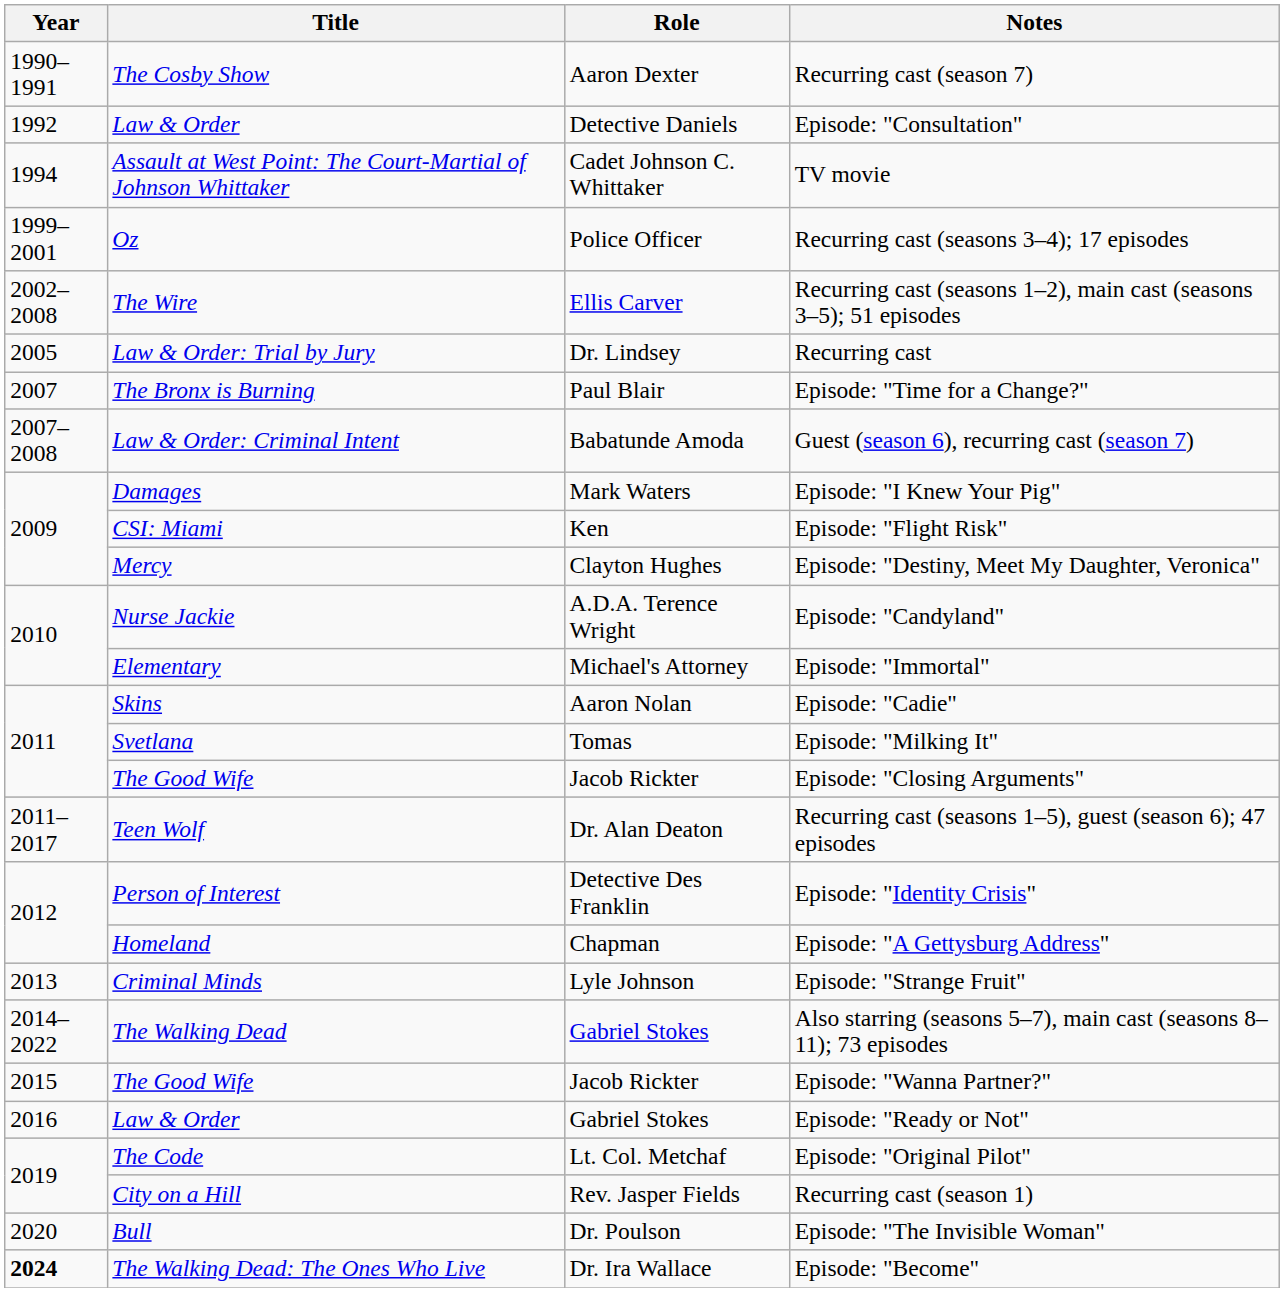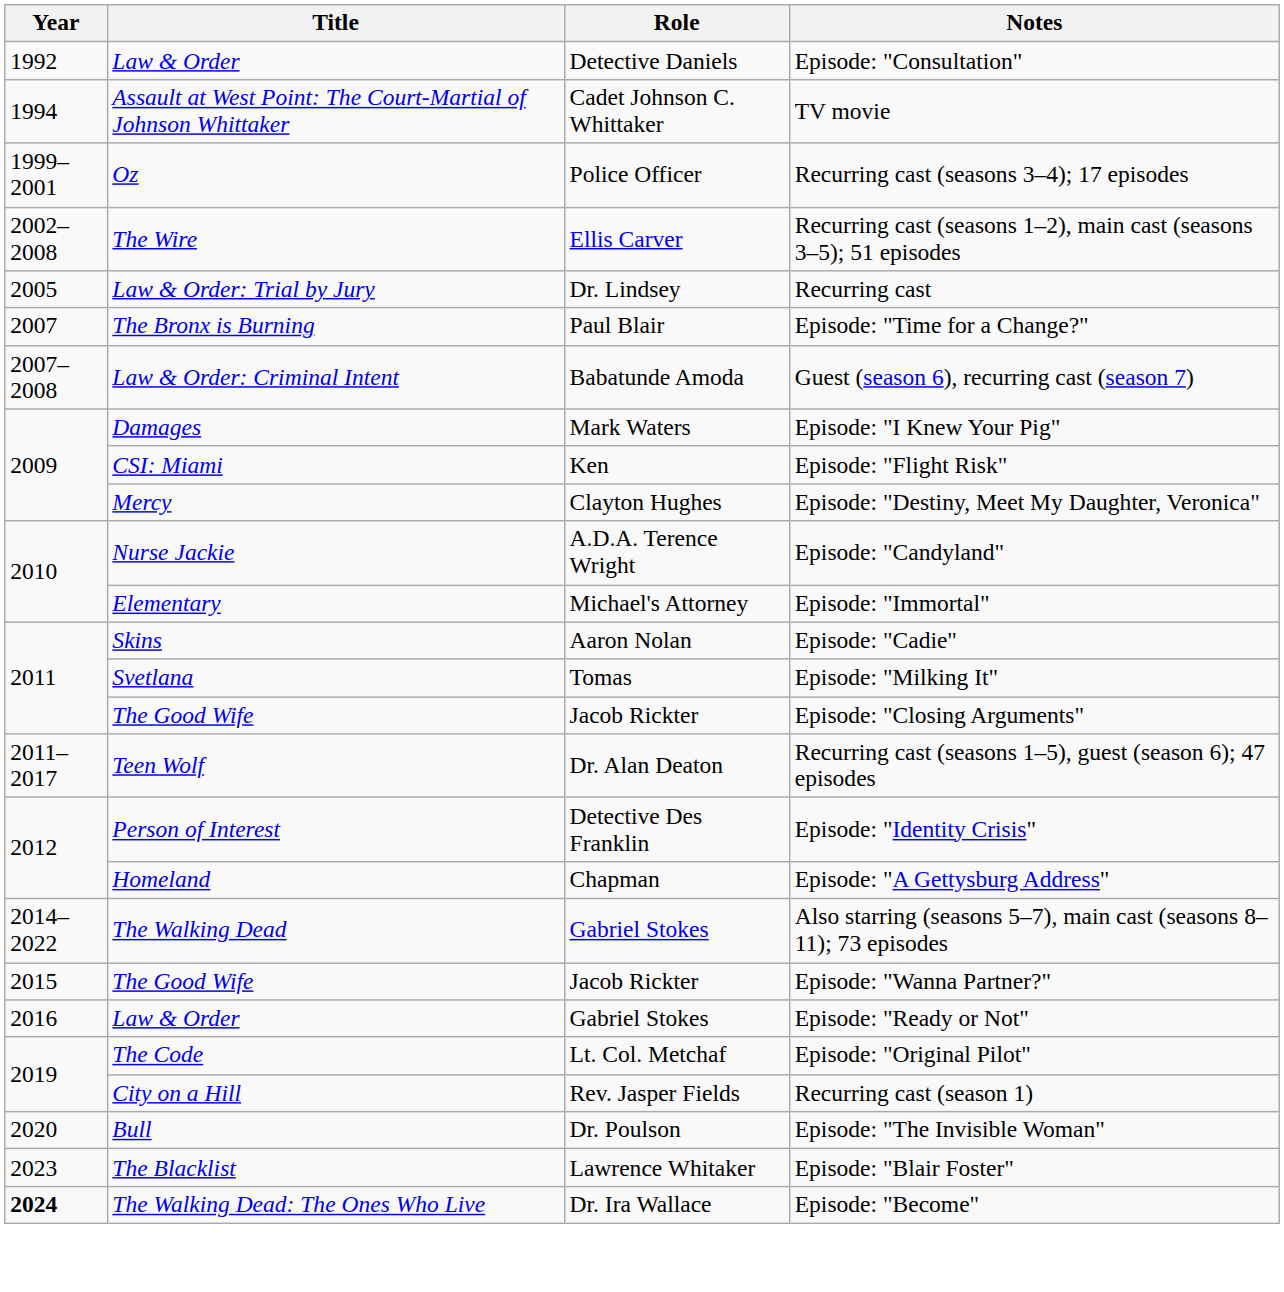- row: 1990–1991 | The Cosby Show | Aaron Dexter | Recurring cast (season 7)
- row: 2013 | Criminal Minds | Lyle Johnson | Episode: "Strange Fruit"
+ row: 2023 | The Blacklist | Lawrence Whitaker | Episode: "Blair Foster"
